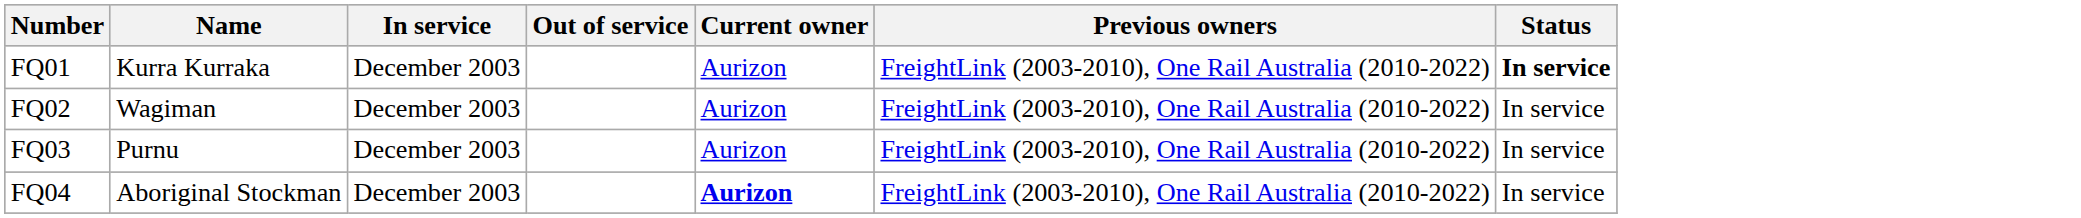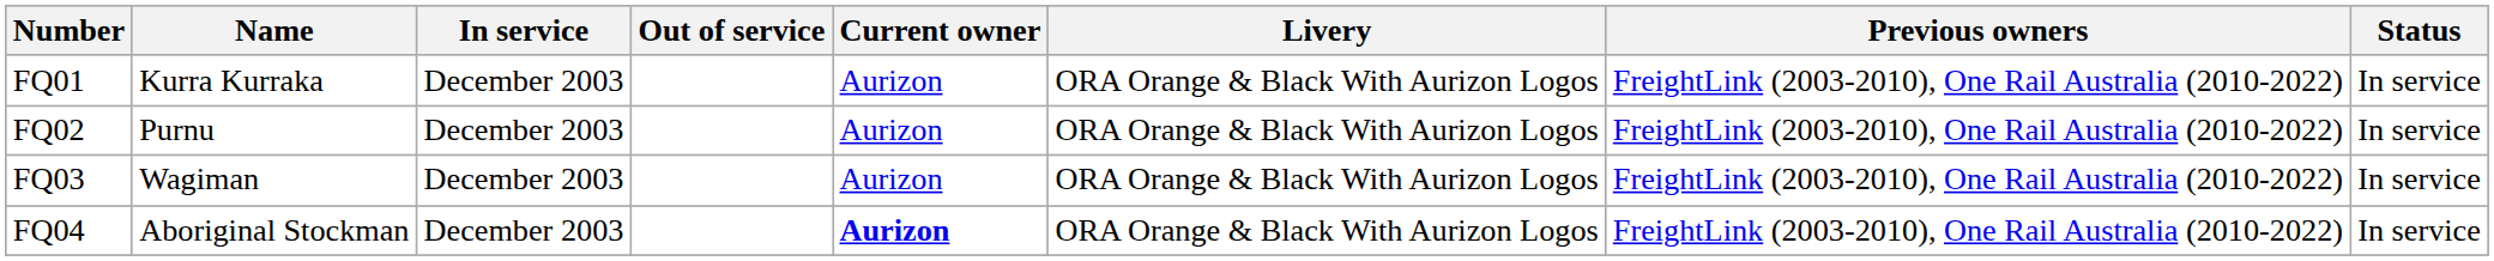+ column: Livery | ORA Orange & Black With Aurizon Logos | ORA Orange & Black With Aurizon Logos | ORA Orange & Black With Aurizon Logos | ORA Orange & Black With Aurizon Logos
FQ01 | Status: bold -> normal
FQ02 | Name: Wagiman -> Purnu
FQ03 | Name: Purnu -> Wagiman
